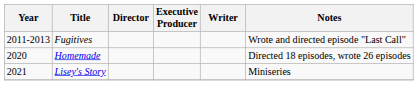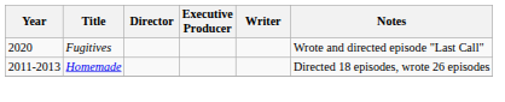Fugitives | Year: 2011-2013 -> 2020
Homemade | Year: 2020 -> 2011-2013
- row: 2021 | Lisey's Story | Miniseries
